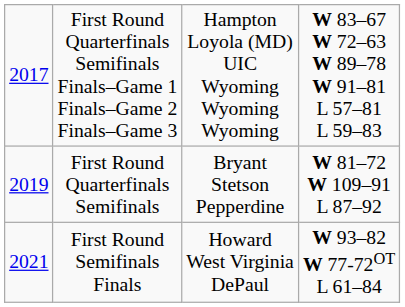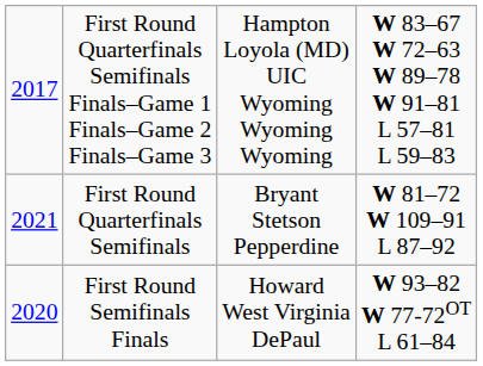First Round Quarterfinals Semifinals | column 1: 2019 -> 2021
First Round Semifinals Finals | column 1: 2021 -> 2020
